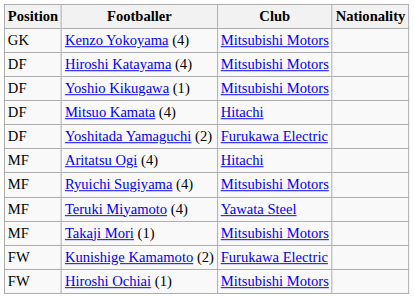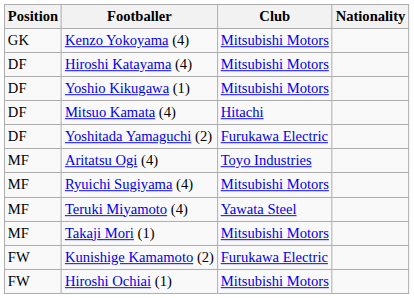Aritatsu Ogi (4) | Club: Hitachi -> Toyo Industries
